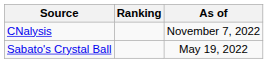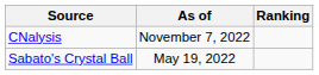columns swapped: Ranking <-> As of
